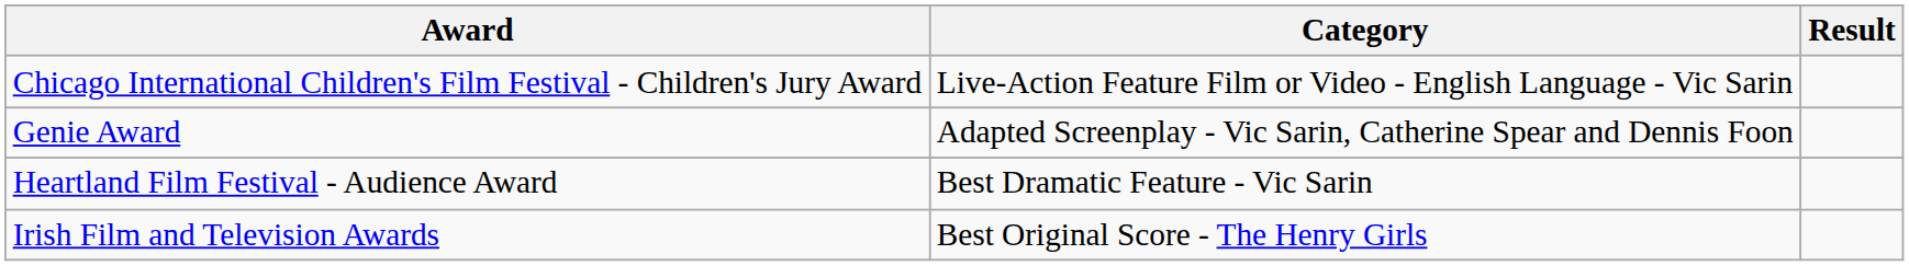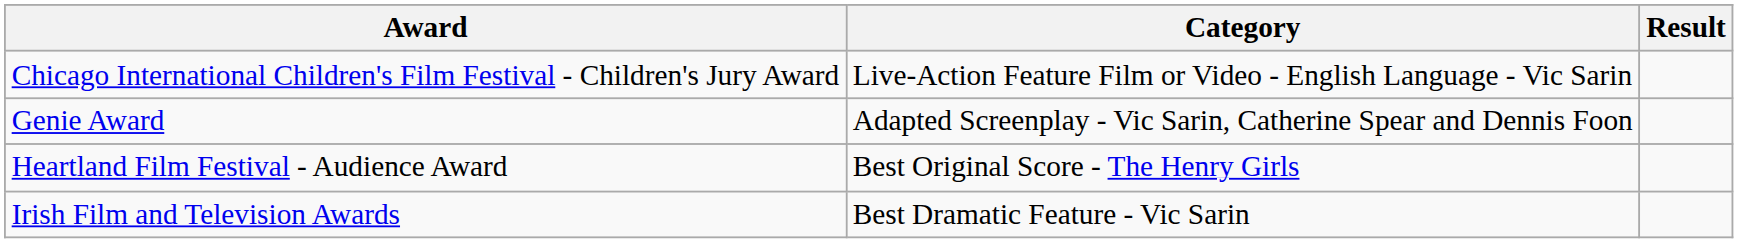Heartland Film Festival - Audience Award | Category: Best Dramatic Feature - Vic Sarin -> Best Original Score - The Henry Girls
Irish Film and Television Awards | Category: Best Original Score - The Henry Girls -> Best Dramatic Feature - Vic Sarin
